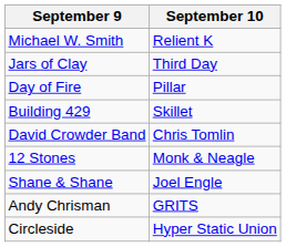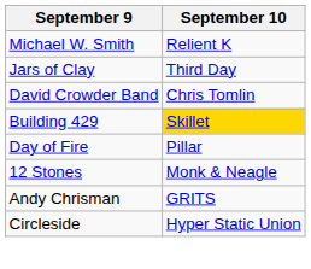rows swapped: David Crowder Band <-> Day of Fire
Building 429 | September 10: no background -> gold background
- row: Shane & Shane | Joel Engle
